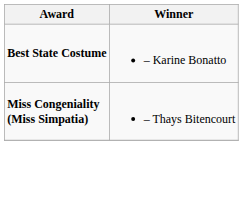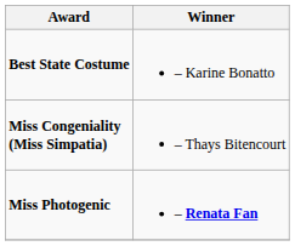+ row: Miss Photogenic | – Renata Fan
